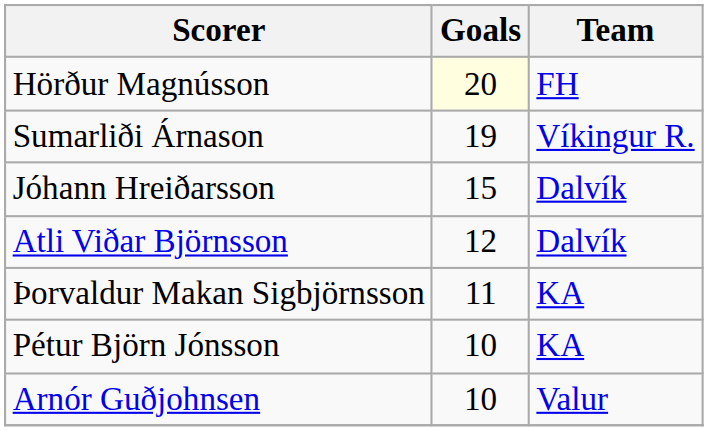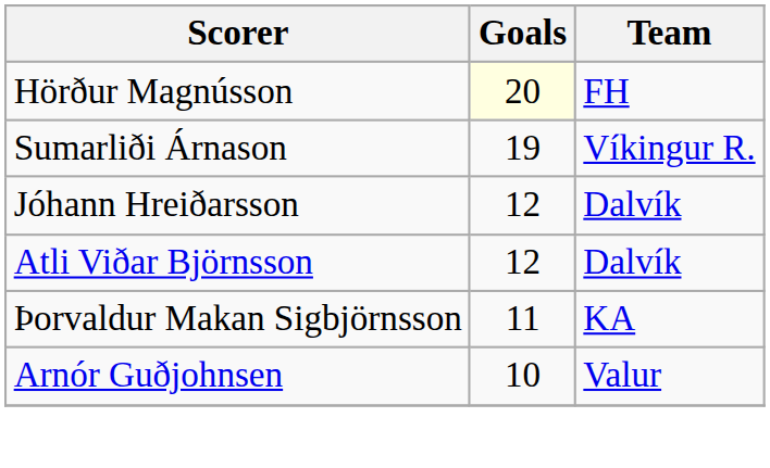Jóhann Hreiðarsson | Goals: 15 -> 12
- row: Pétur Björn Jónsson | 10 | KA
